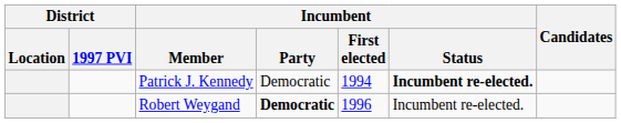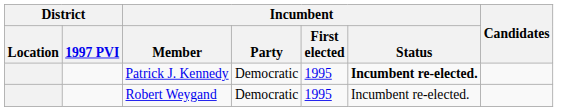Patrick J. Kennedy | Incumbent / First elected: 1994 -> 1995
Robert Weygand | Incumbent / Party: bold -> normal
Robert Weygand | Incumbent / First elected: 1996 -> 1995
